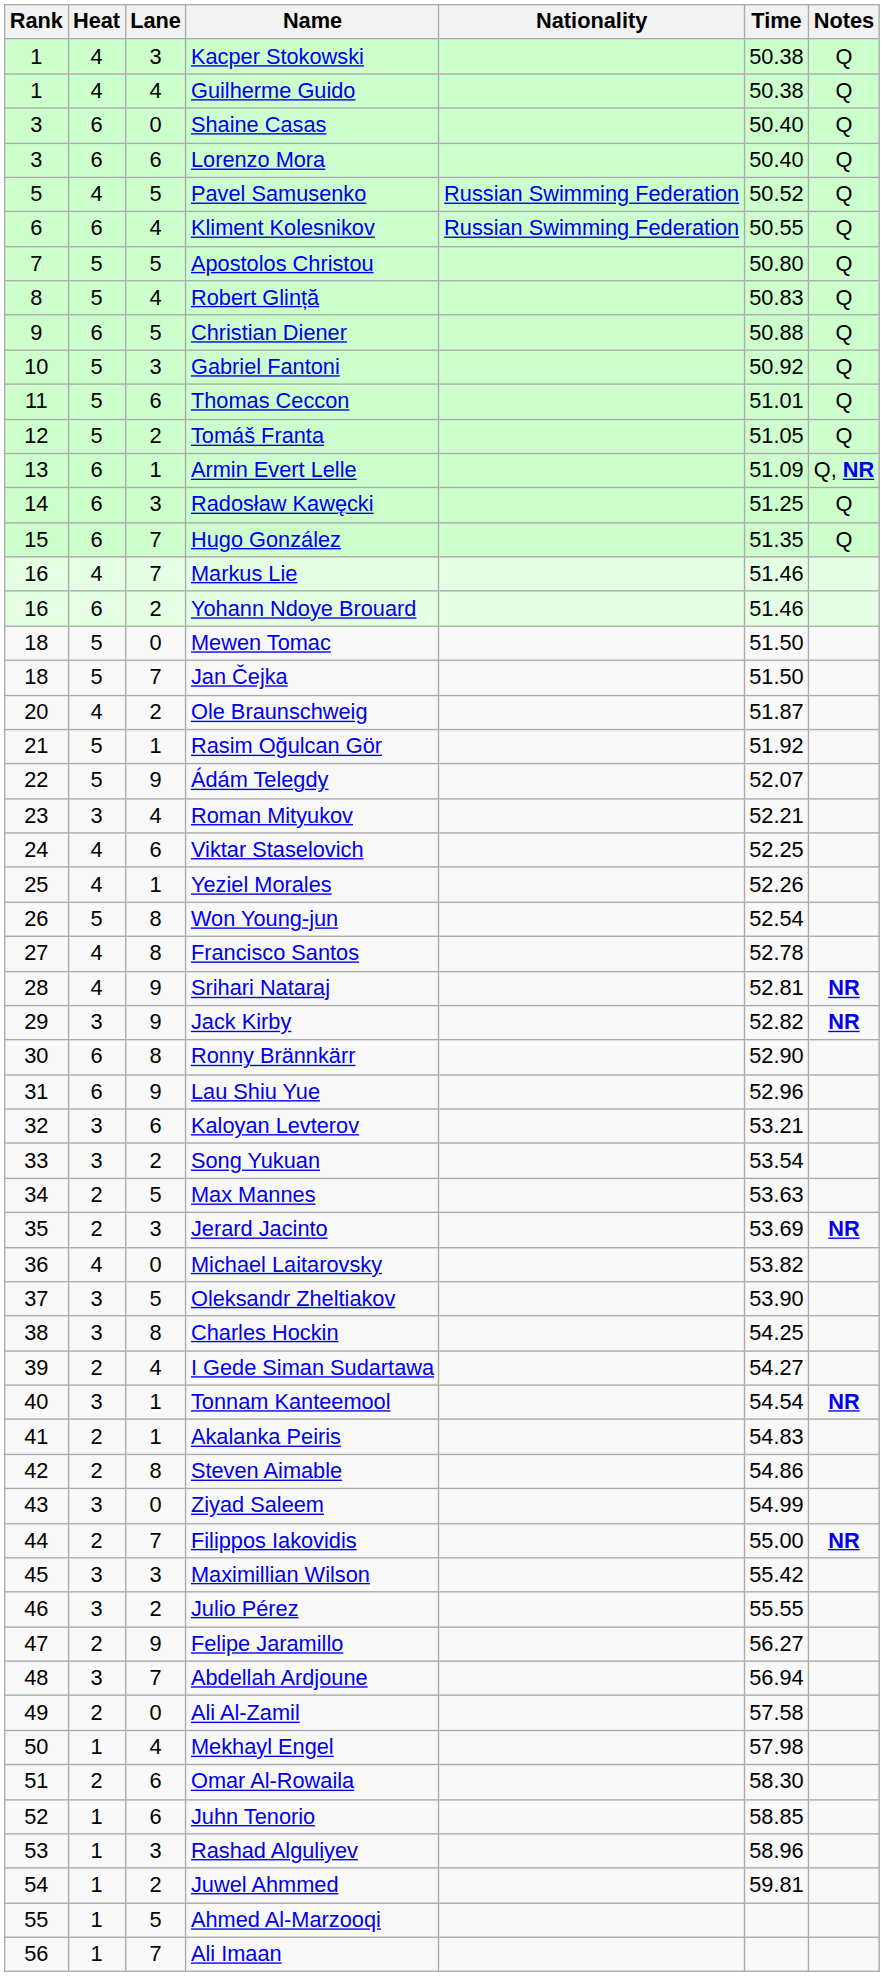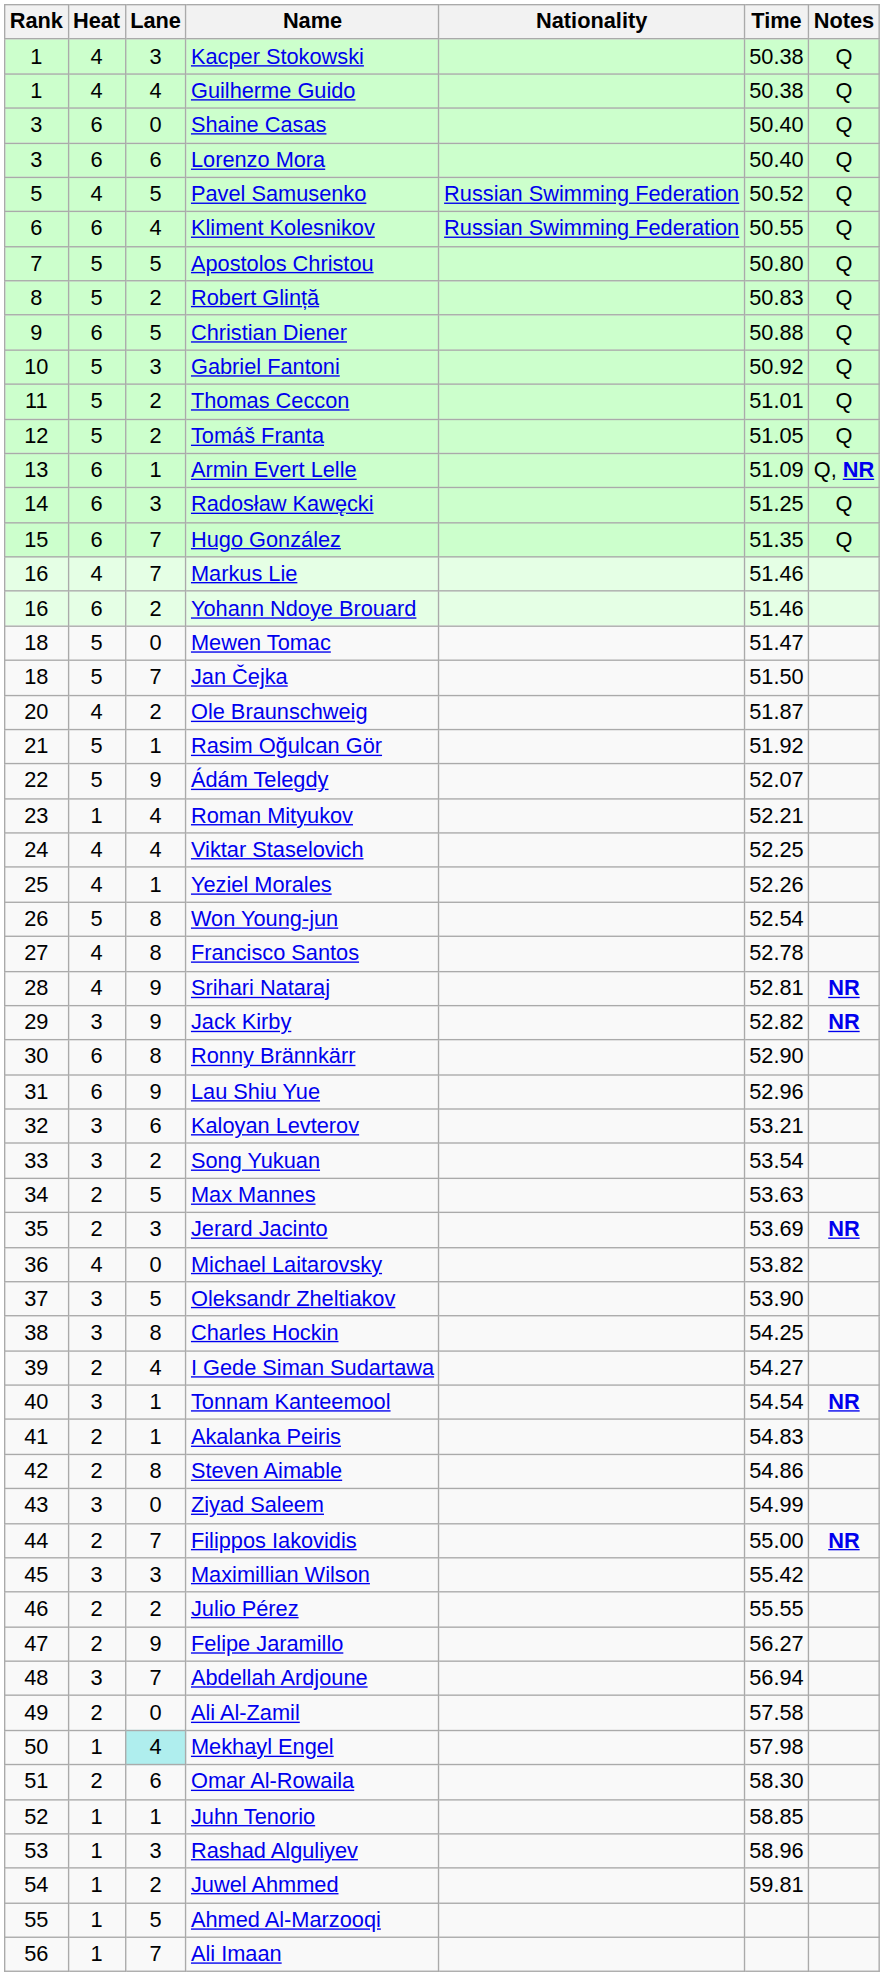Robert Glință | Lane: 4 -> 2
Thomas Ceccon | Lane: 6 -> 2
Mewen Tomac | Time: 51.50 -> 51.47
Roman Mityukov | Heat: 3 -> 1
Viktar Staselovich | Lane: 6 -> 4
Julio Pérez | Heat: 3 -> 2
Mekhayl Engel | Lane: no background -> paleturquoise background
Juhn Tenorio | Lane: 6 -> 1
